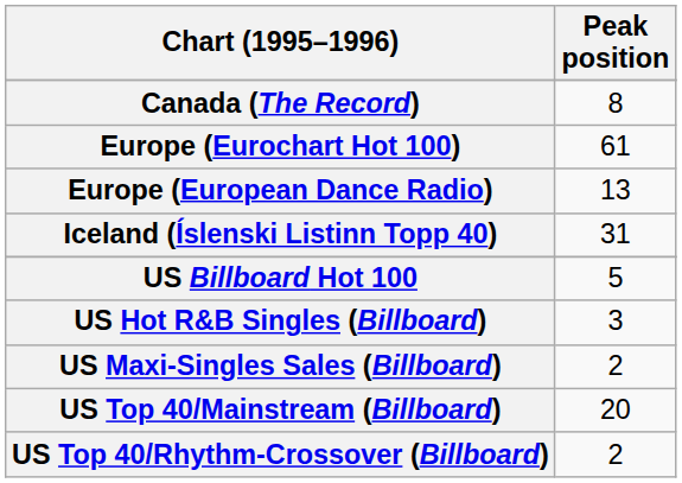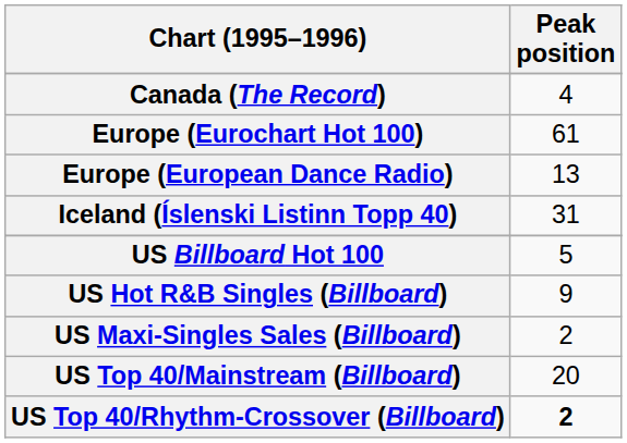Canada (The Record) | Peak position: 8 -> 4
US Hot R&B Singles (Billboard) | Peak position: 3 -> 9
US Top 40/Rhythm-Crossover (Billboard) | Peak position: normal -> bold
